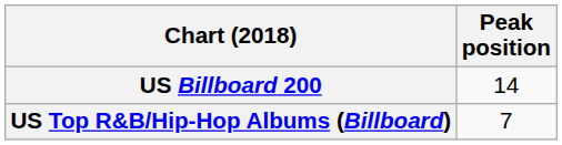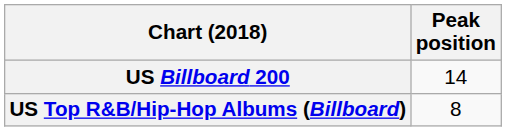US Top R&B/Hip-Hop Albums (Billboard) | Peak position: 7 -> 8
